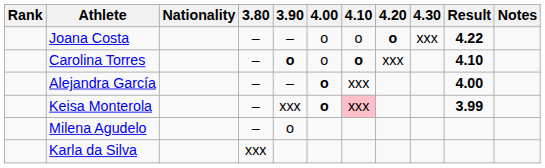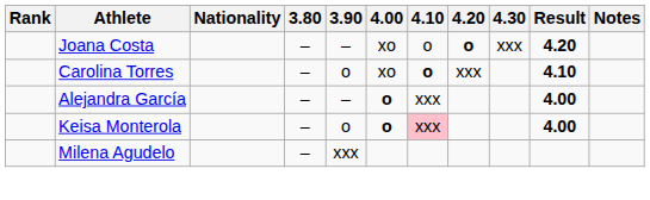Joana Costa | 4.00: o -> xo
Joana Costa | Result: 4.22 -> 4.20
Carolina Torres | 3.90: bold -> normal
Carolina Torres | 4.00: o -> xo
Keisa Monterola | 3.90: xxx -> o
Keisa Monterola | Result: 3.99 -> 4.00
Milena Agudelo | 3.90: o -> xxx
- row: Karla da Silva | xxx
